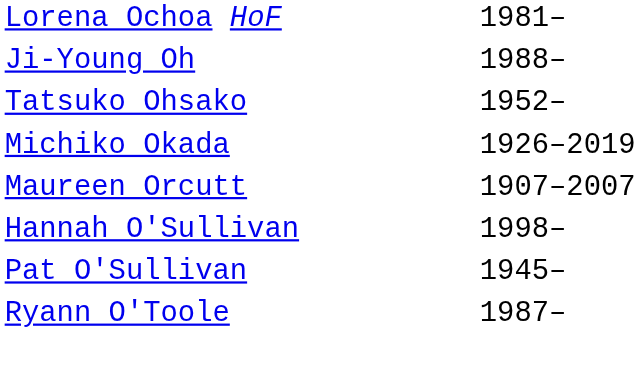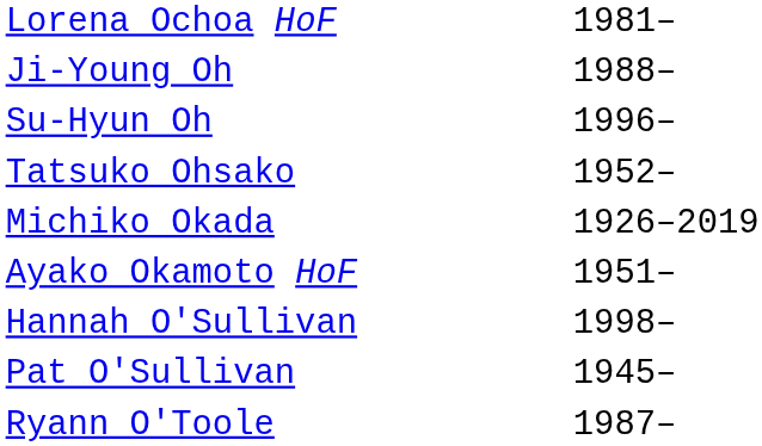+ row: Su-Hyun Oh | 1996–
+ row: Ayako Okamoto HoF | 1951–
- row: Maureen Orcutt | 1907–2007
